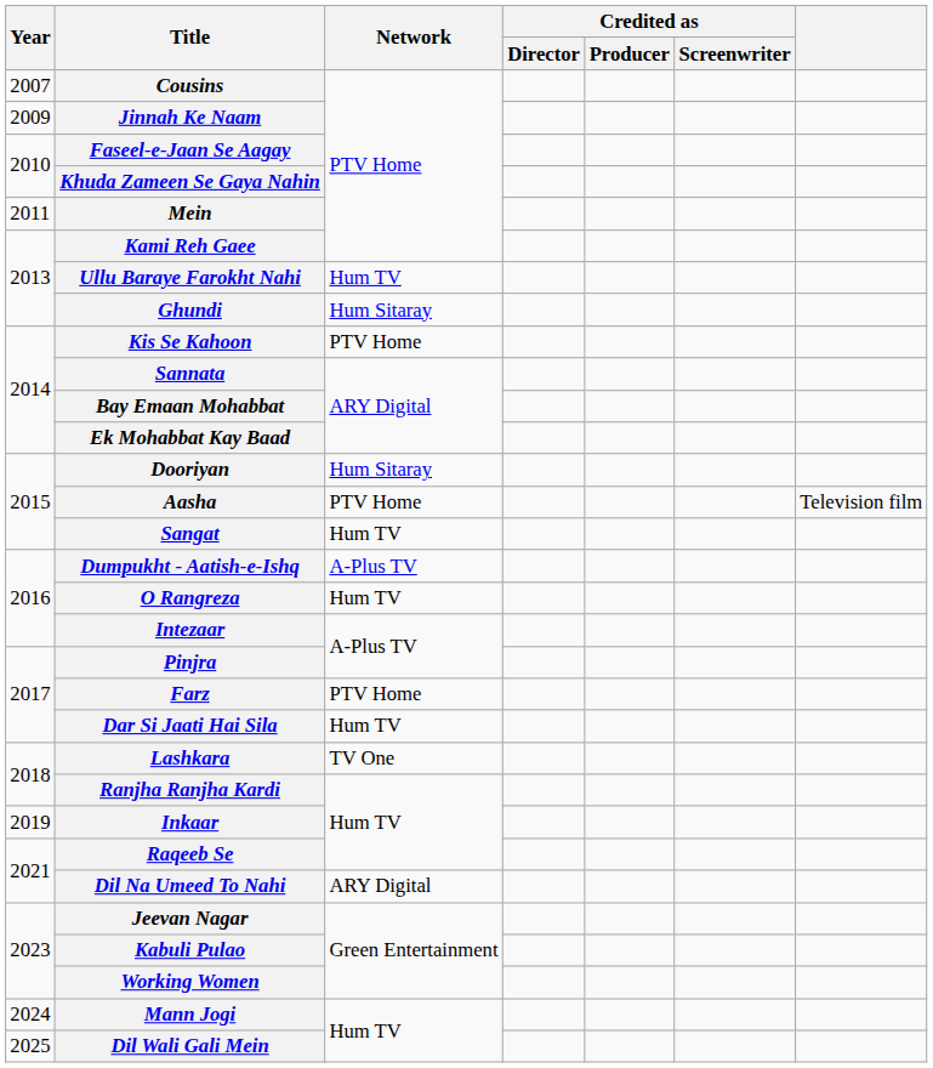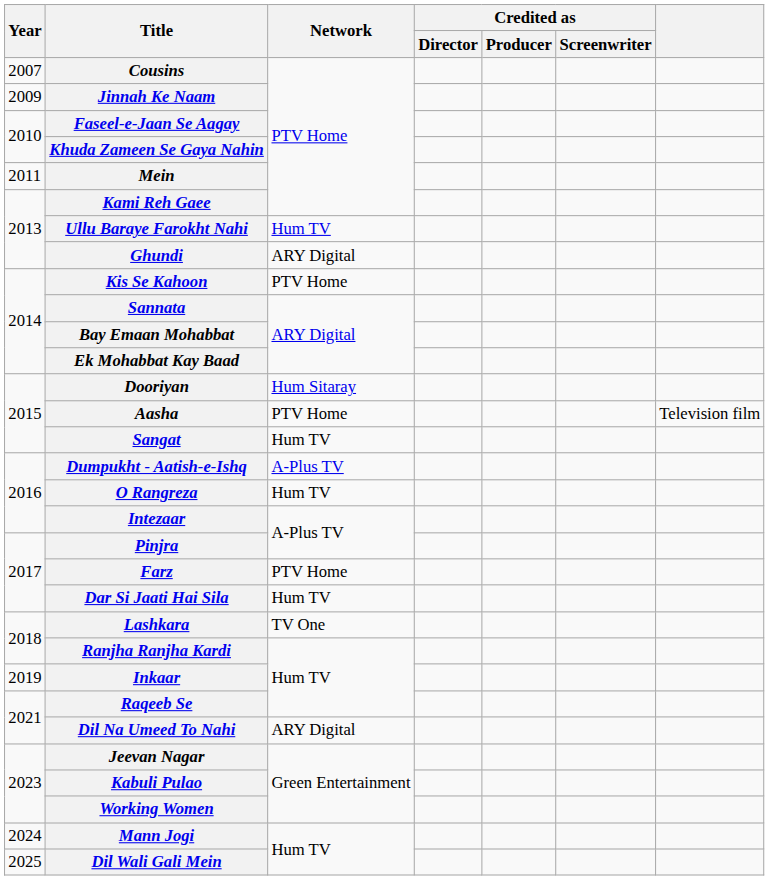Ghundi | Network: Hum Sitaray -> ARY Digital
